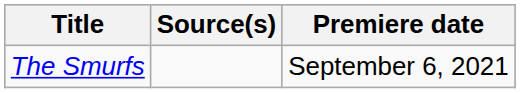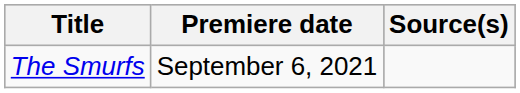columns swapped: Premiere date <-> Source(s)
